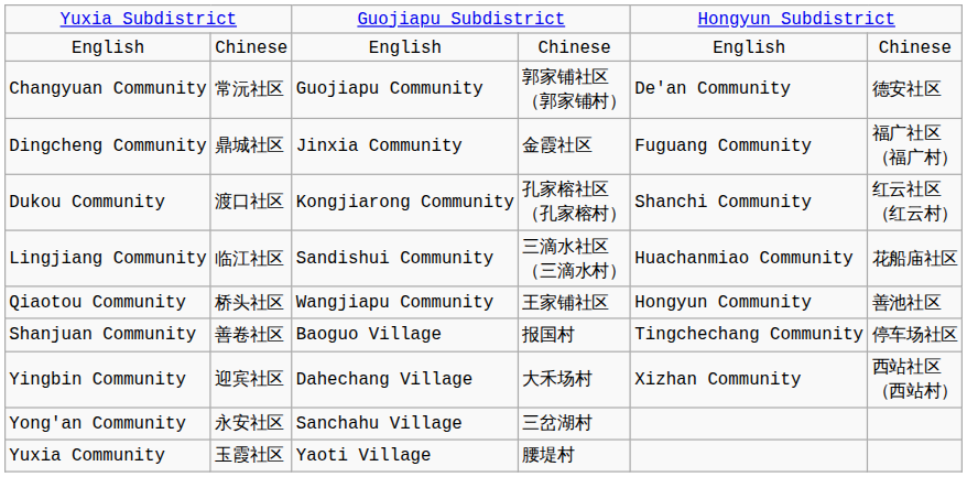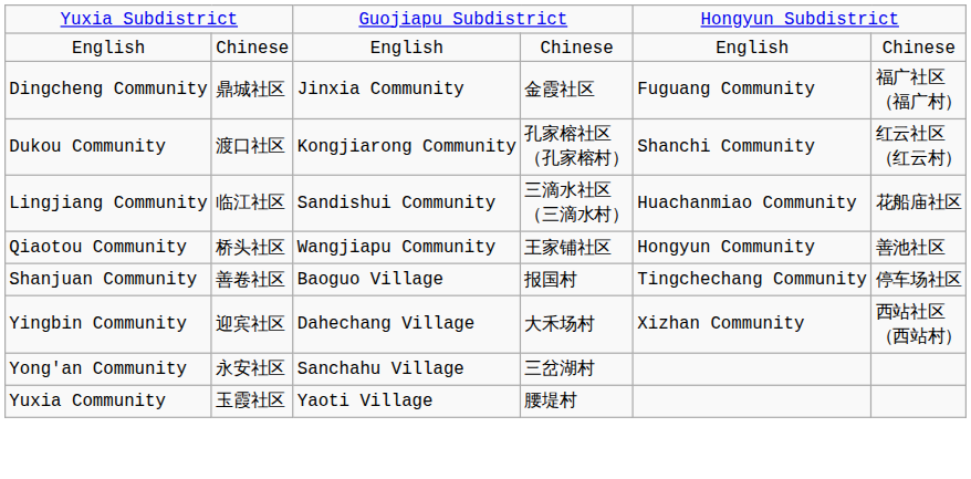- row: Changyuan Community | 常沅社区 | Guojiapu Community | 郭家铺社区 （郭家铺村） | De'an Community | 德安社区
